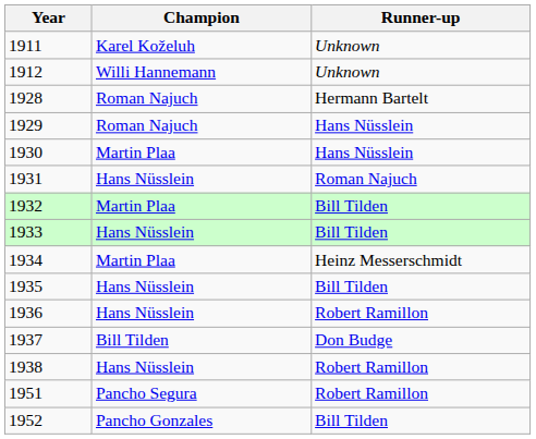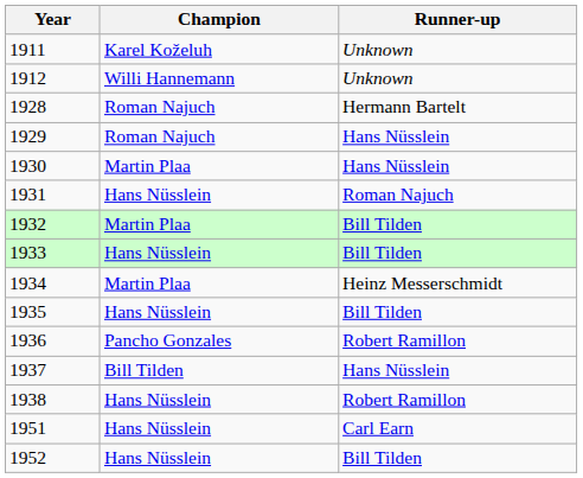1936 | Champion: Hans Nüsslein -> Pancho Gonzales
1937 | Runner-up: Don Budge -> Hans Nüsslein
1951 | Champion: Pancho Segura -> Hans Nüsslein
1951 | Runner-up: Robert Ramillon -> Carl Earn
1952 | Champion: Pancho Gonzales -> Hans Nüsslein
